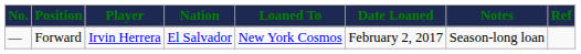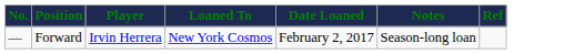- column: Nation | El Salvador
